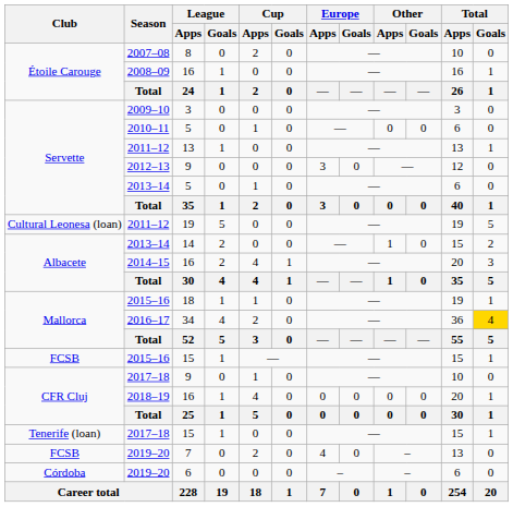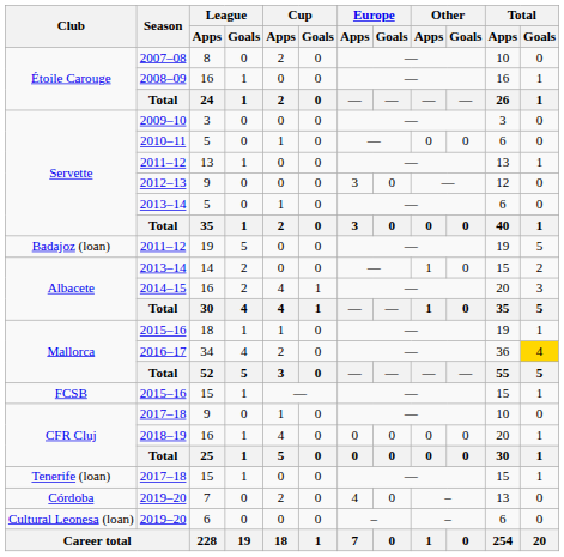2011–12 / 19 | Club: Cultural Leonesa (loan) -> Badajoz (loan)
2019–20 / 7 | Club: FCSB -> Córdoba
2019–20 / 6 | Club: Córdoba -> Cultural Leonesa (loan)
